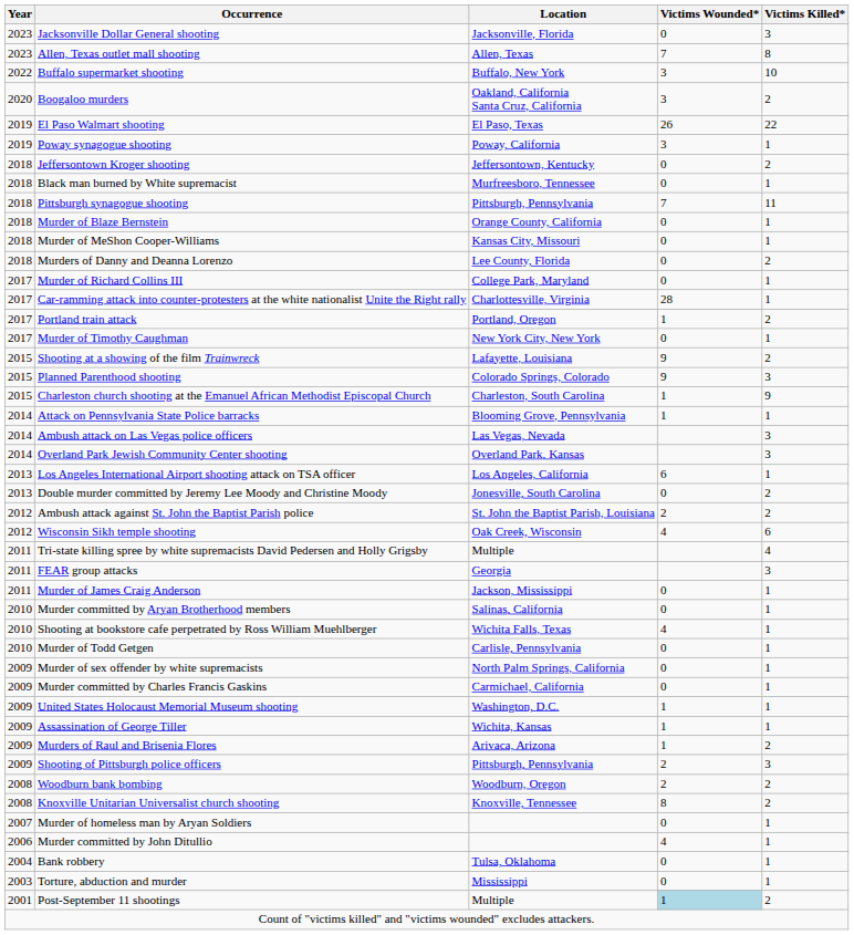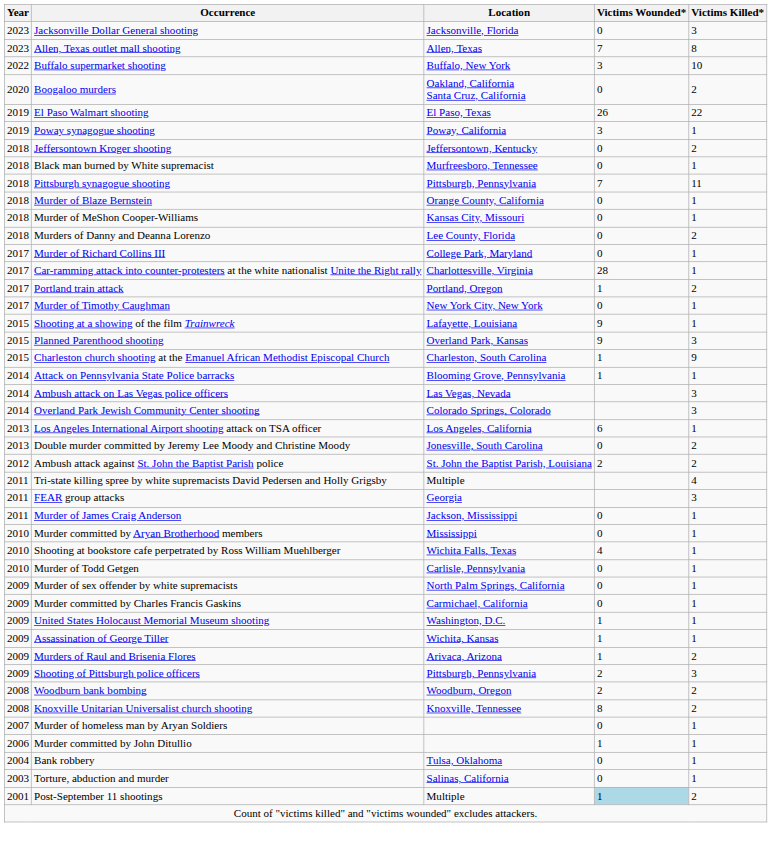Boogaloo murders | Victims Wounded*: 3 -> 0
Shooting at a showing of the film Trainwreck | Victims Killed*: 2 -> 1
Planned Parenthood shooting | Location: Colorado Springs, Colorado -> Overland Park, Kansas
Overland Park Jewish Community Center shooting | Location: Overland Park, Kansas -> Colorado Springs, Colorado
- row: 2012 | Wisconsin Sikh temple shooting | Oak Creek, Wisconsin | 4 | 6
Murder committed by Aryan Brotherhood members | Location: Salinas, California -> Mississippi
Murder committed by John Ditullio | Victims Wounded*: 4 -> 1
Torture, abduction and murder | Location: Mississippi -> Salinas, California
